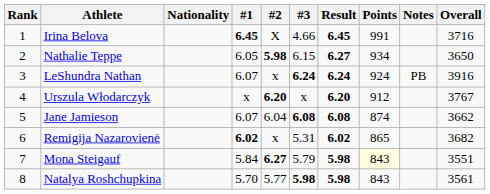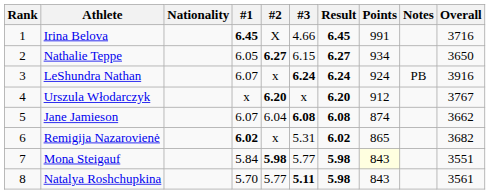Nathalie Teppe | #2: 5.98 -> 6.27
Mona Steigauf | #2: 6.27 -> 5.98
Mona Steigauf | #3: 5.79 -> 5.77
Natalya Roshchupkina | #3: 5.98 -> 5.11
